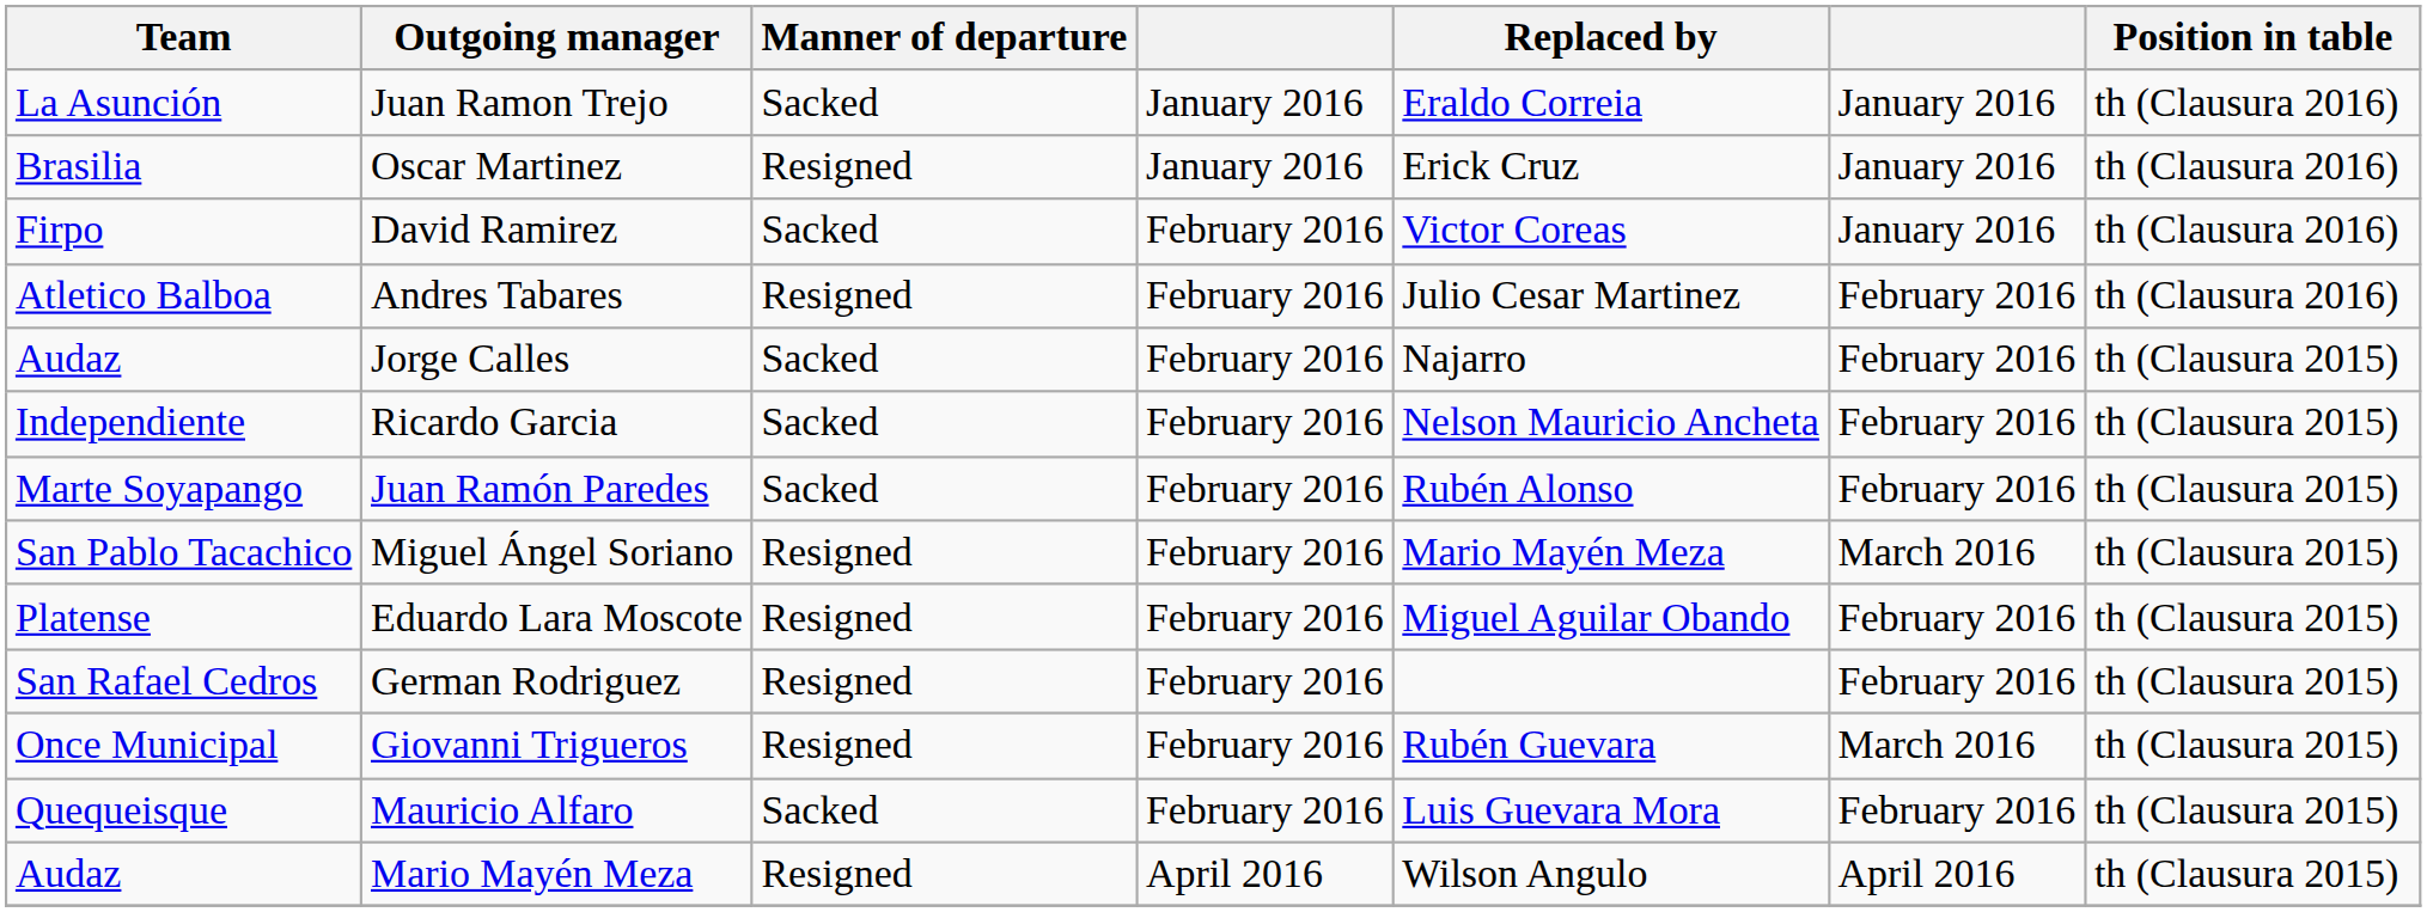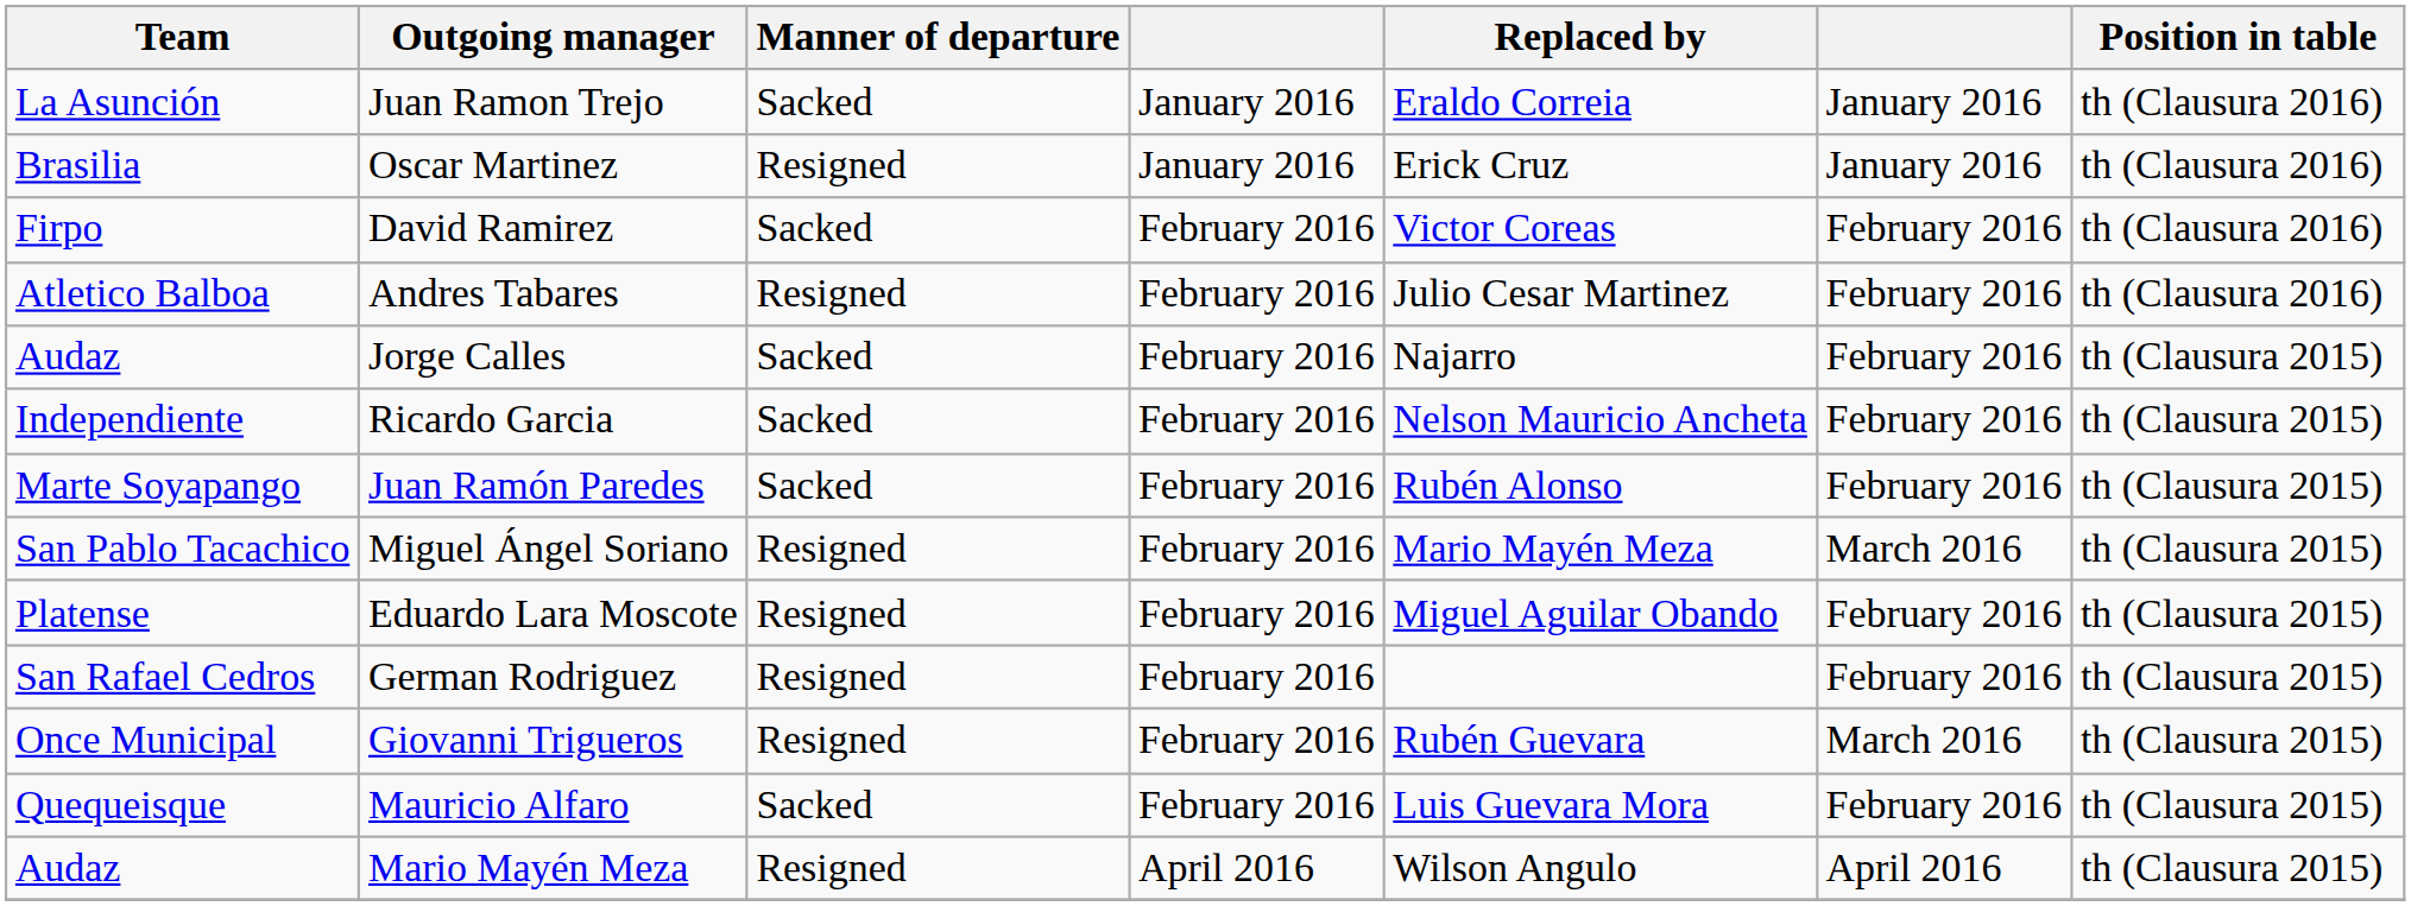David Ramirez | column 6: January 2016 -> February 2016
